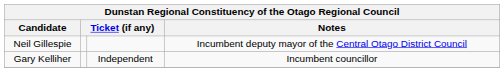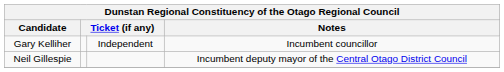rows swapped: Gary Kelliher <-> Neil Gillespie
